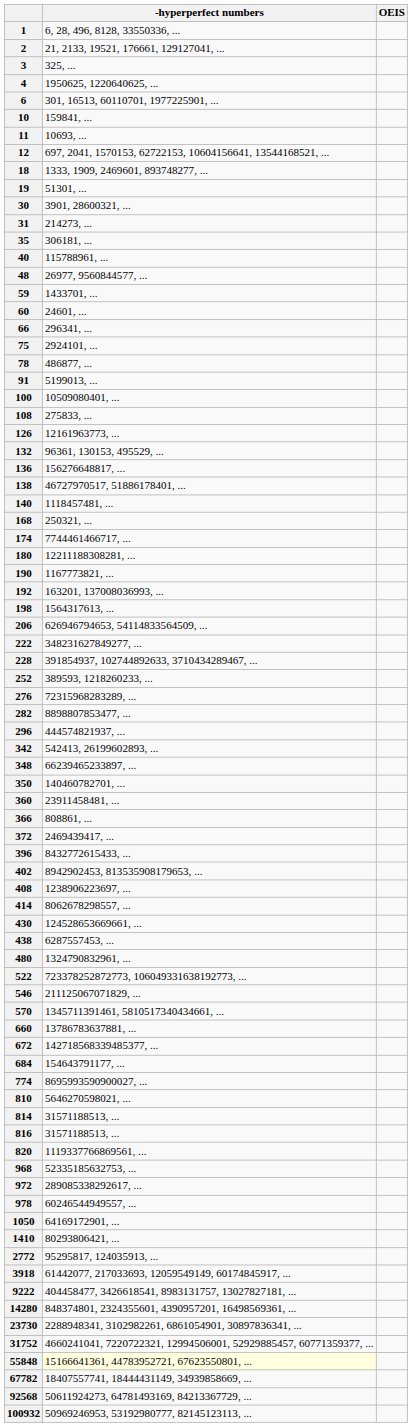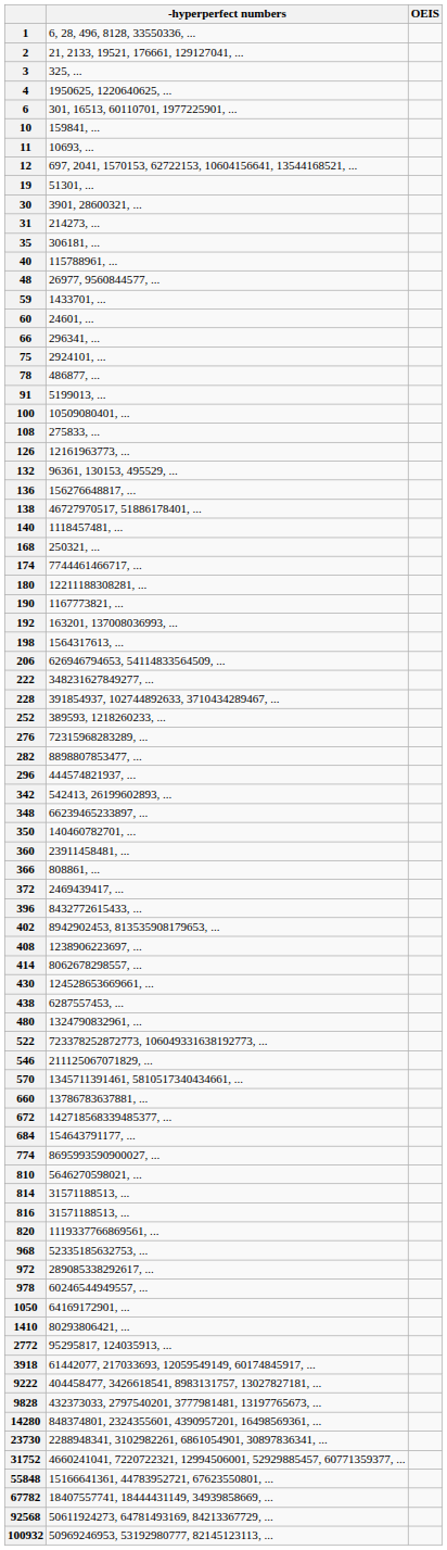- row: 18 | 1333, 1909, 2469601, 893748277, ...
+ row: 9828 | 432373033, 2797540201, 3777981481, 13197765673, ...
55848 | -hyperperfect numbers: lightyellow background -> no background
